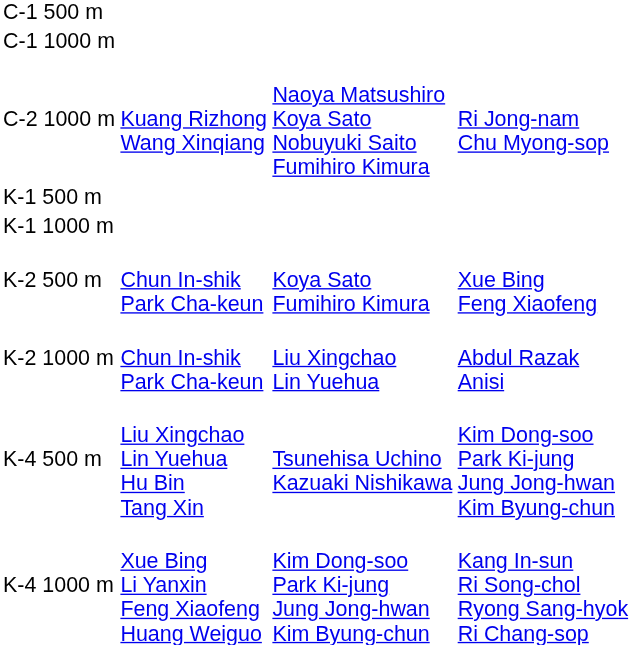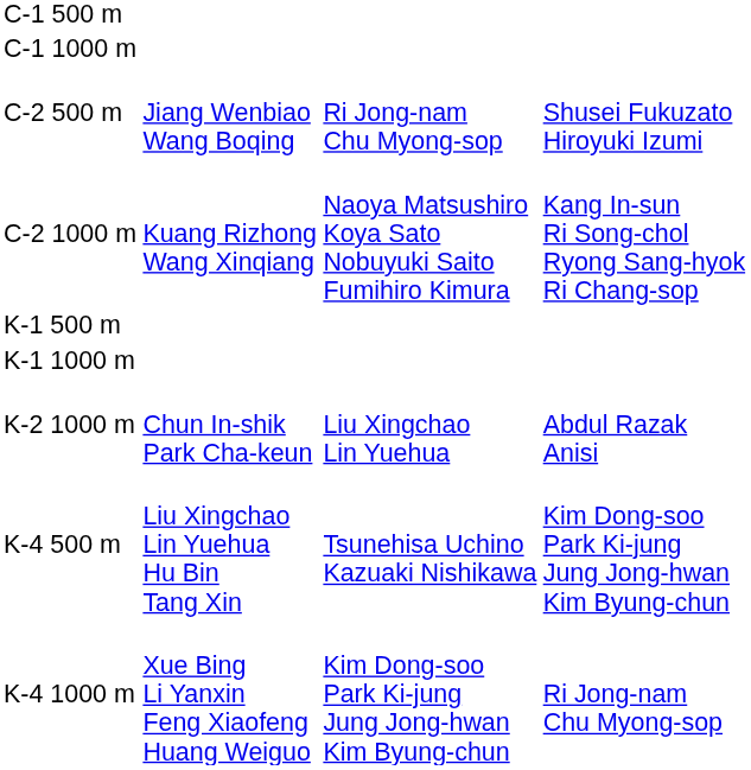+ row: C-2 500 m | Jiang Wenbiao Wang Boqing | Ri Jong-nam Chu Myong-sop | Shusei Fukuzato Hiroyuki Izumi
C-2 1000 m | column 4: Ri Jong-nam Chu Myong-sop -> Kang In-sun Ri Song-chol Ryong Sang-hyok Ri Chang-sop
- row: K-2 500 m | Chun In-shik Park Cha-keun | Koya Sato Fumihiro Kimura | Xue Bing Feng Xiaofeng
K-4 1000 m | column 4: Kang In-sun Ri Song-chol Ryong Sang-hyok Ri Chang-sop -> Ri Jong-nam Chu Myong-sop
